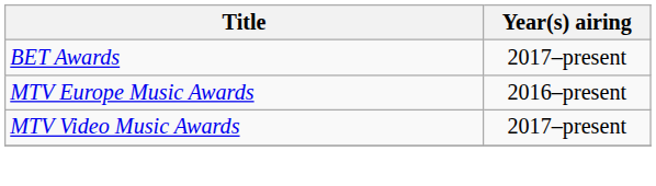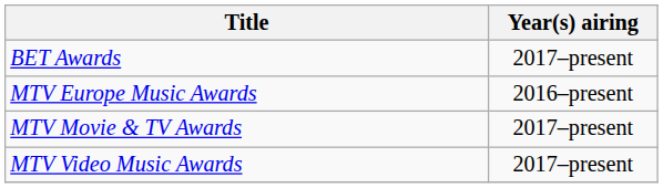+ row: MTV Movie & TV Awards | 2017–present
